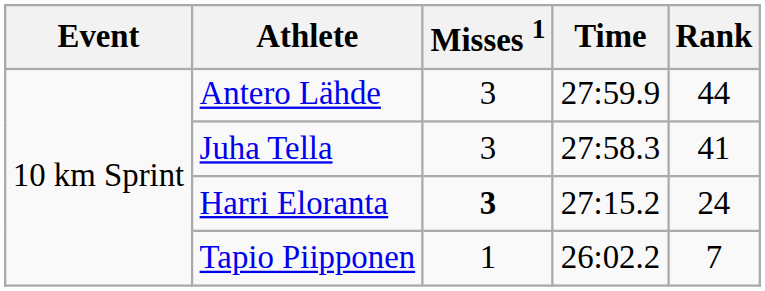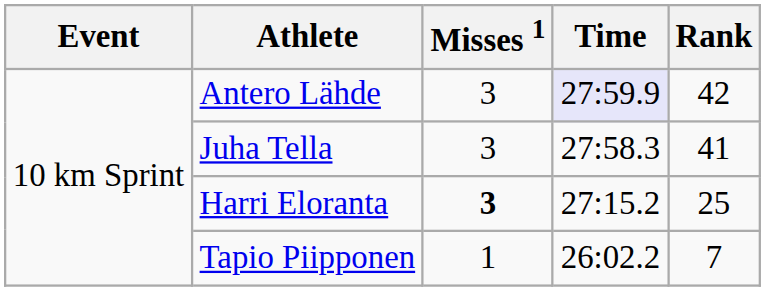Antero Lähde | Time: no background -> lavender background
Antero Lähde | Rank: 44 -> 42
Harri Eloranta | Rank: 24 -> 25
